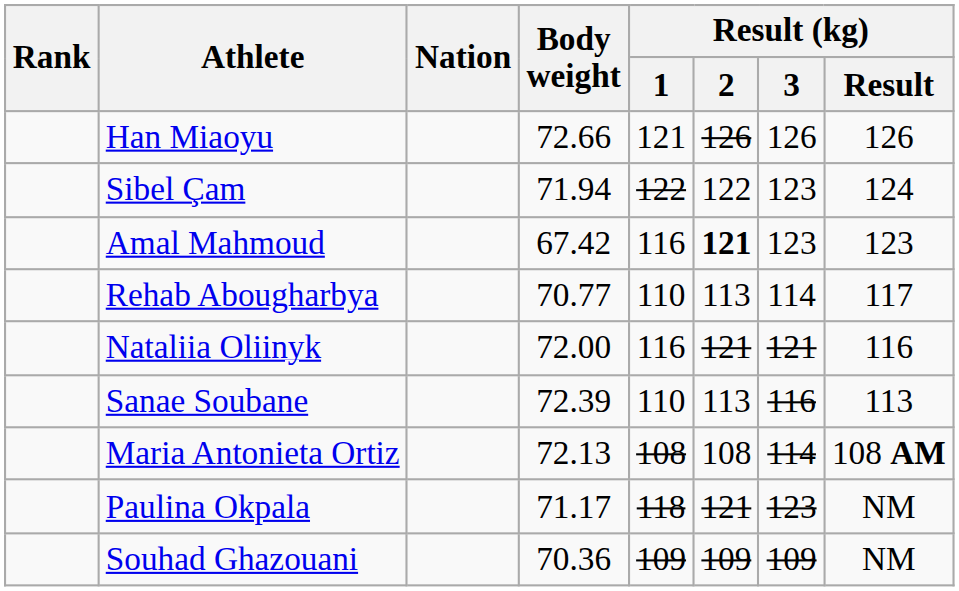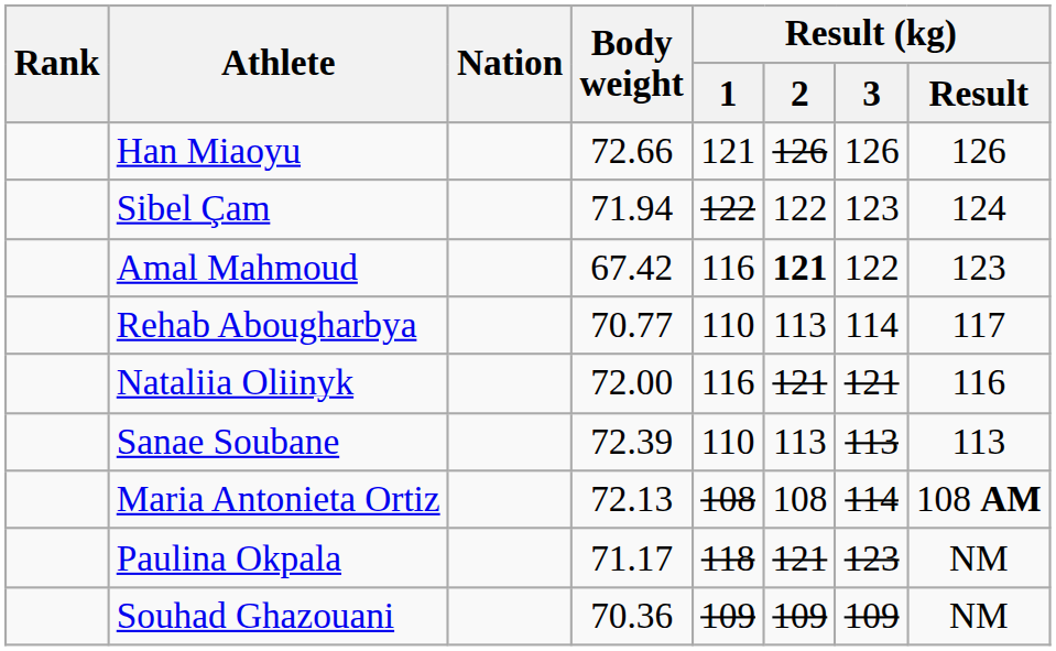Amal Mahmoud | Result (kg) / 3: 123 -> 122
Sanae Soubane | Result (kg) / 3: 116 -> 113
